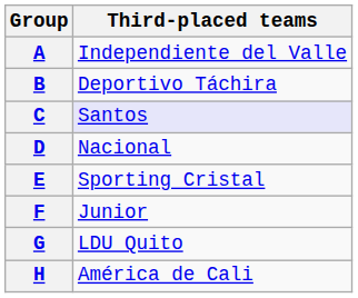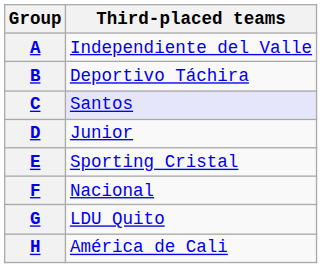D | Third-placed teams: Nacional -> Junior
F | Third-placed teams: Junior -> Nacional
